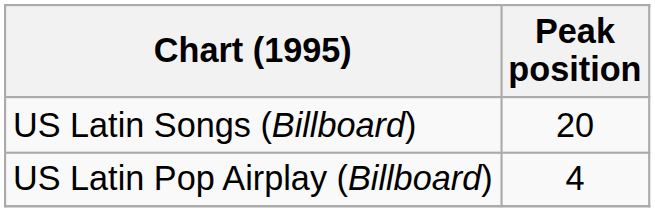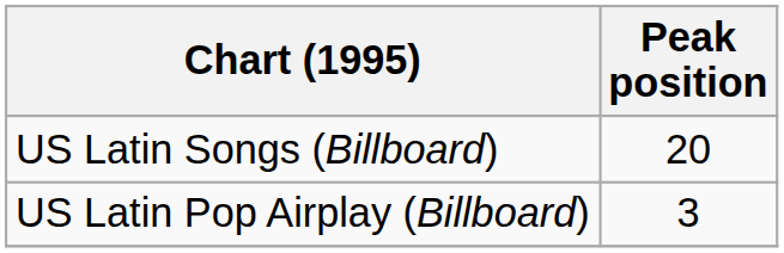US Latin Pop Airplay (Billboard) | Peak position: 4 -> 3
